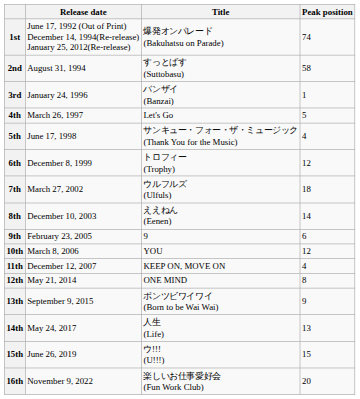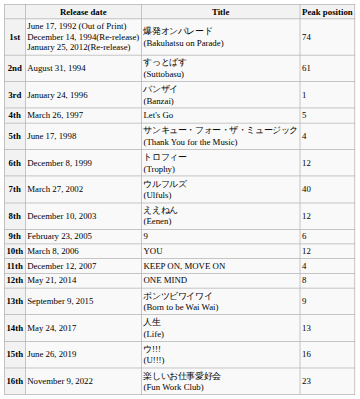2nd | Peak position: 58 -> 61
7th | Peak position: 18 -> 40
8th | Peak position: 14 -> 12
15th | Peak position: 15 -> 16
16th | Peak position: 20 -> 23
